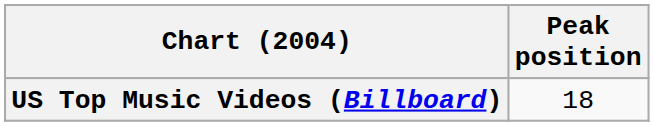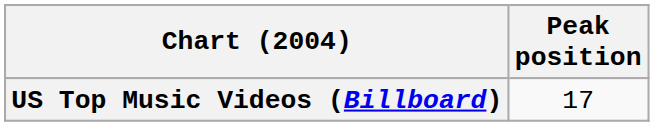US Top Music Videos (Billboard) | Peak position: 18 -> 17
